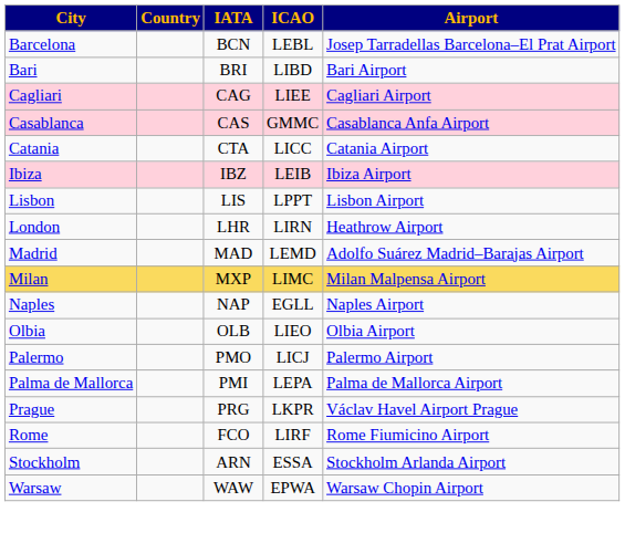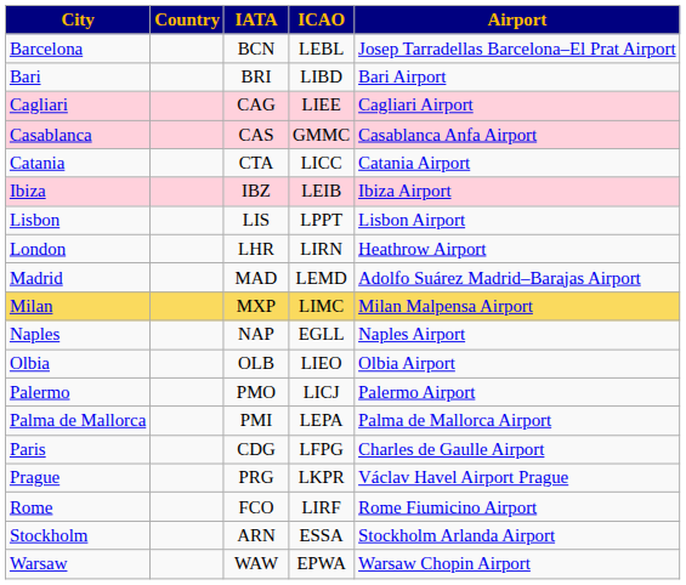+ row: Paris | CDG | LFPG | Charles de Gaulle Airport
